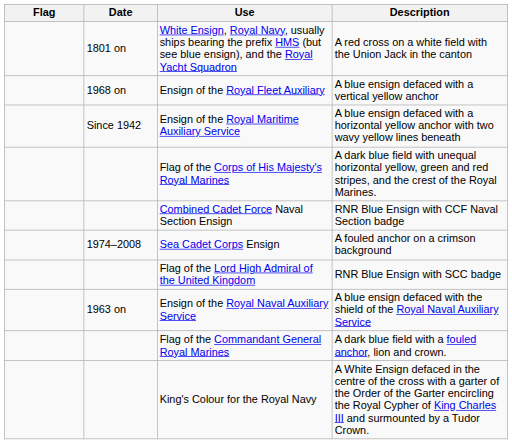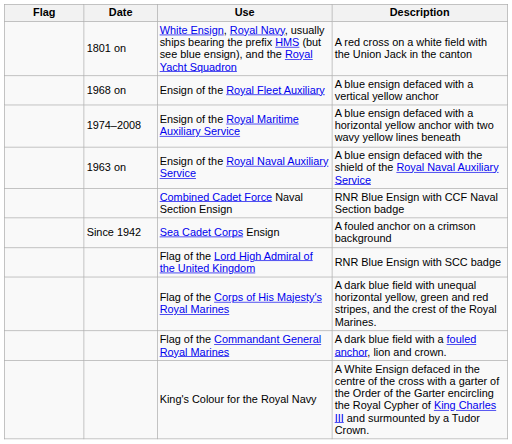Ensign of the Royal Maritime Auxiliary Service | Date: Since 1942 -> 1974–2008
rows swapped: Ensign of the Royal Naval Auxiliary Service <-> Flag of the Corps of His Majesty's Royal Marines
Sea Cadet Corps Ensign | Date: 1974–2008 -> Since 1942
